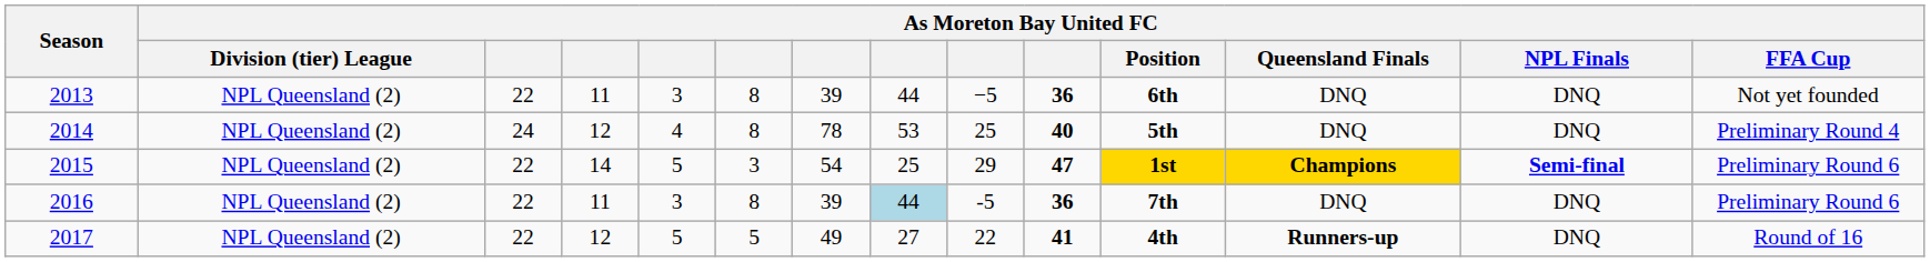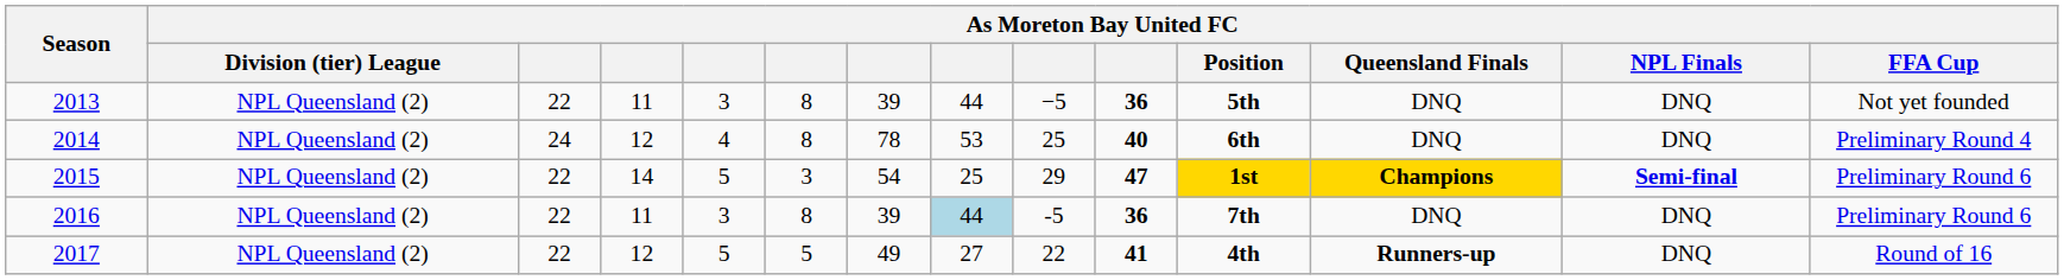2013 | As Moreton Bay United FC / Position: 6th -> 5th
2014 | As Moreton Bay United FC / Position: 5th -> 6th
